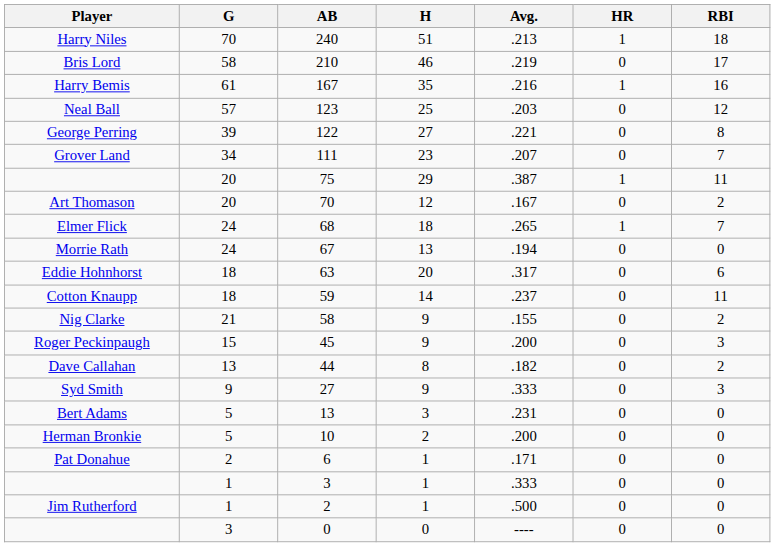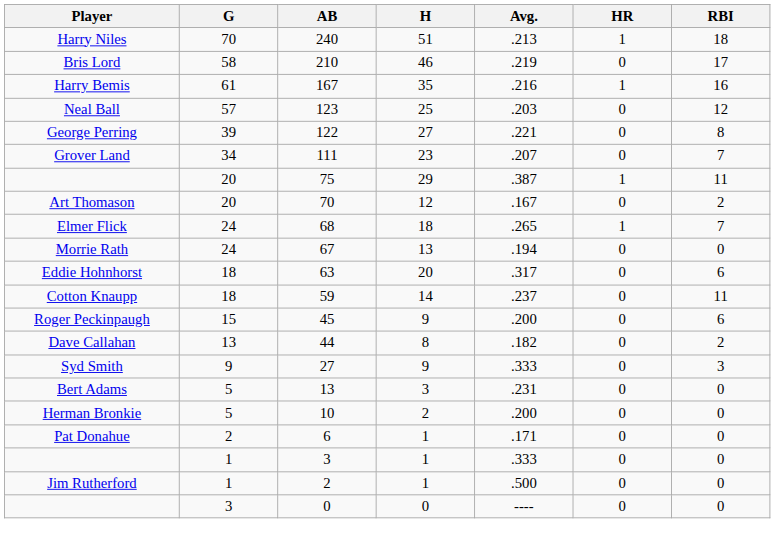- row: Nig Clarke | 21 | 58 | 9 | .155 | 0 | 2
Roger Peckinpaugh | RBI: 3 -> 6
